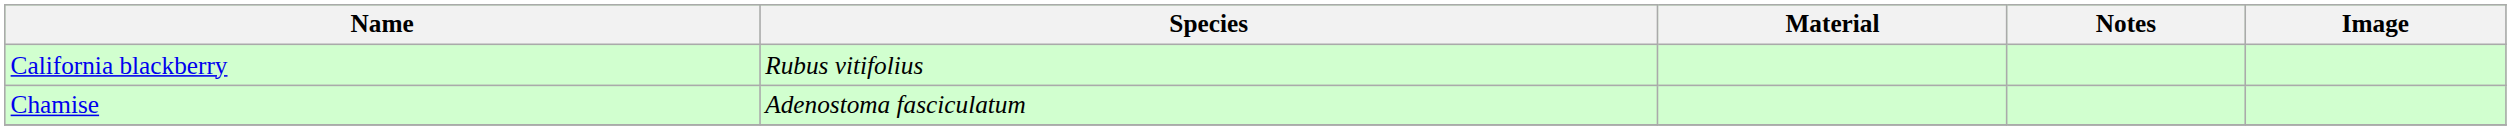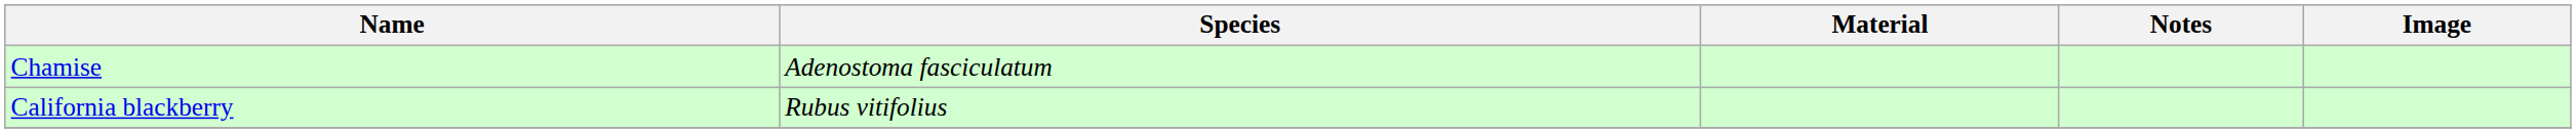rows swapped: California blackberry <-> Chamise
